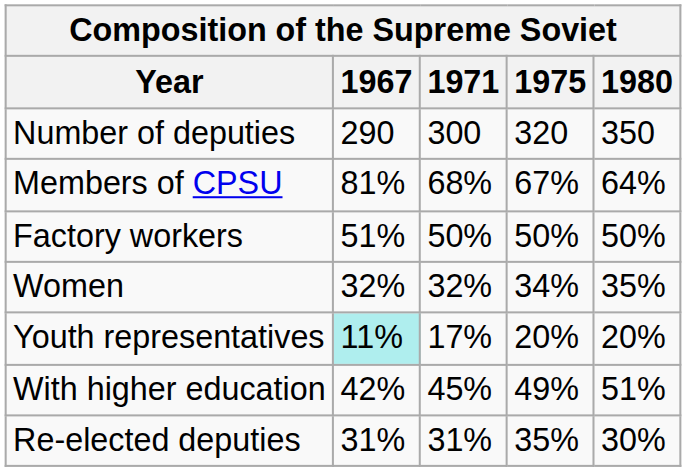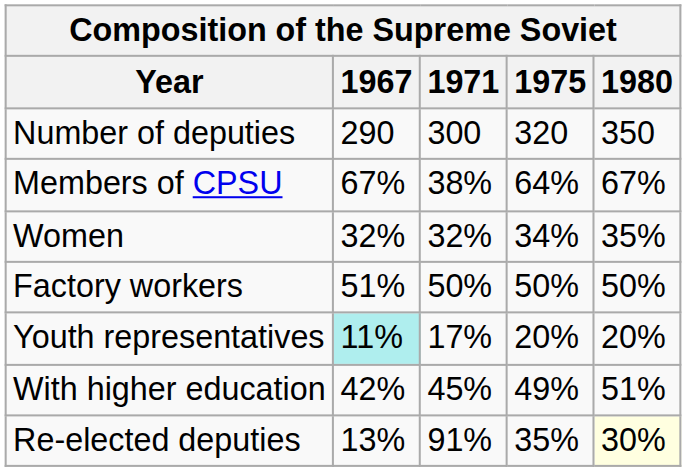Members of CPSU | 1967: 81% -> 67%
Members of CPSU | 1971: 68% -> 38%
Members of CPSU | 1975: 67% -> 64%
Members of CPSU | 1980: 64% -> 67%
rows swapped: Factory workers <-> Women
Re-elected deputies | 1967: 31% -> 13%
Re-elected deputies | 1971: 31% -> 91%
Re-elected deputies | 1980: no background -> lightyellow background
